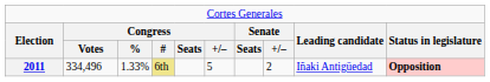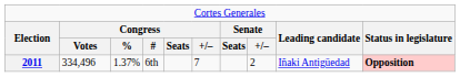2011 | column 3: 1.33% -> 1.37%
2011 | column 4: khaki background -> no background
2011 | column 6: 5 -> 7
